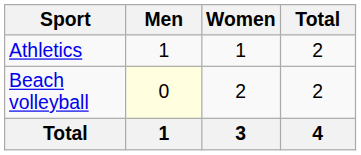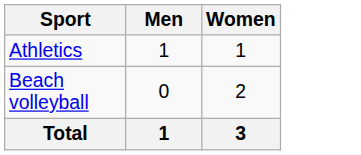- column: Total | 2 | 2 | 4
Beach volleyball | Men: lightyellow background -> no background
